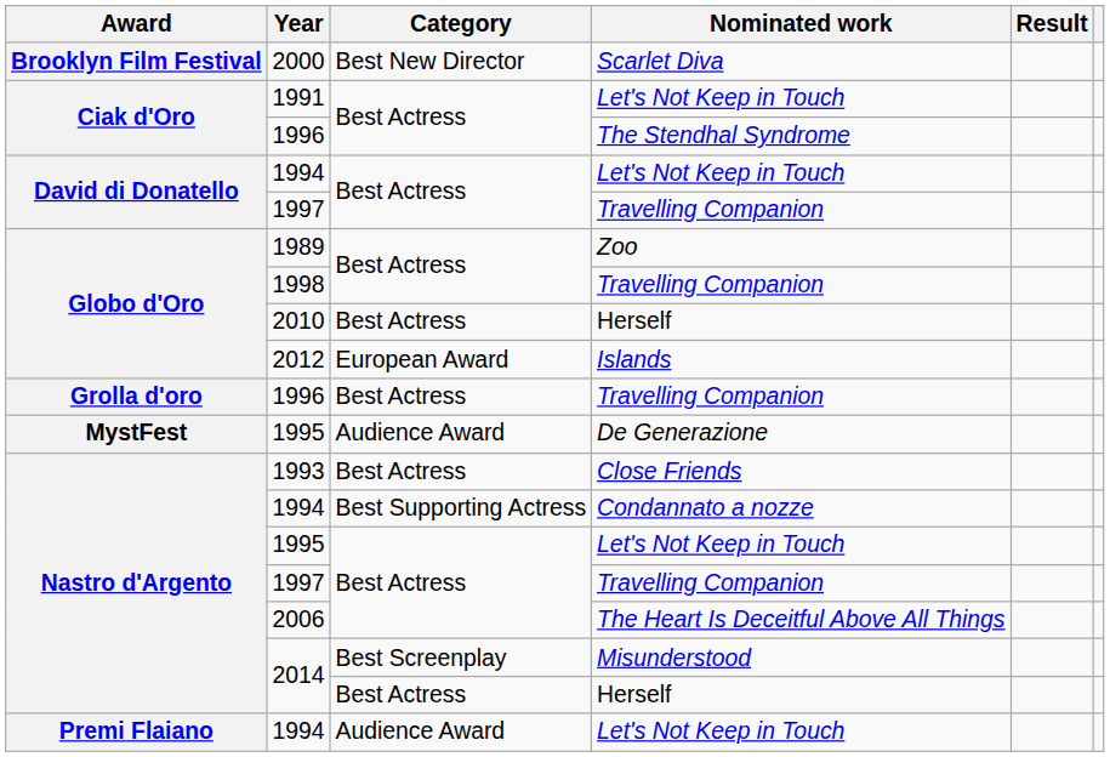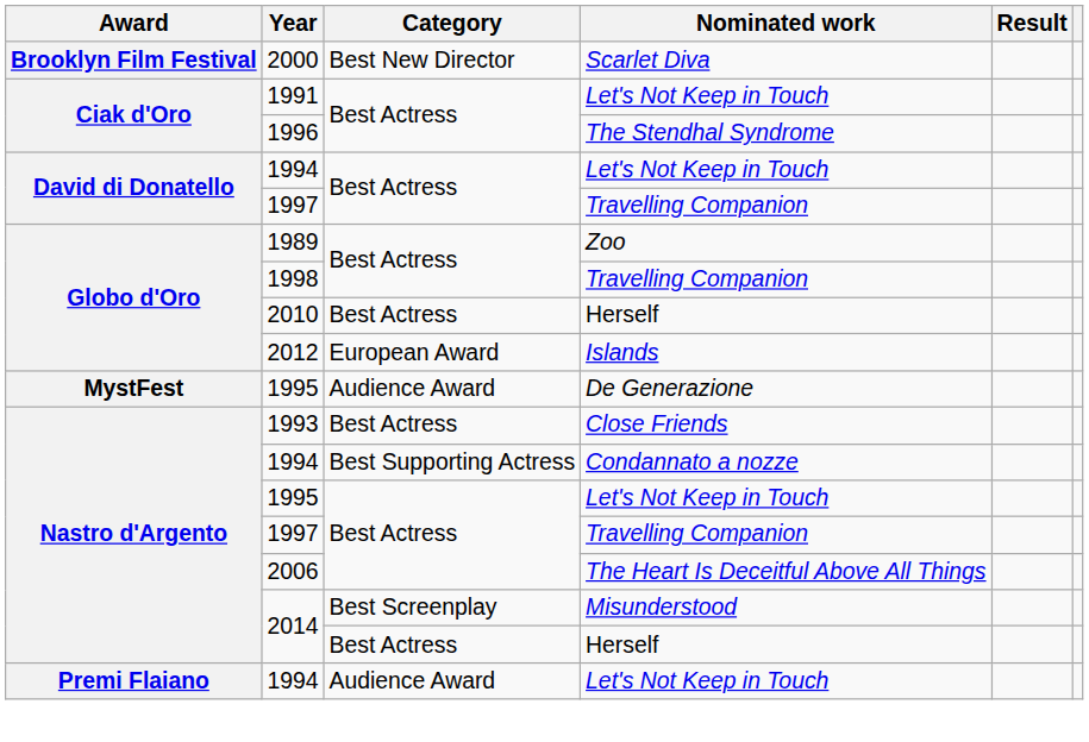- row: Grolla d'oro | 1996 | Best Actress | Travelling Companion
